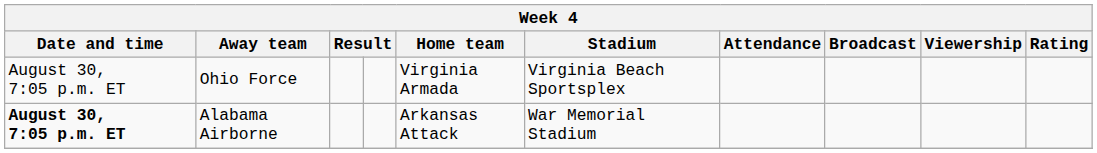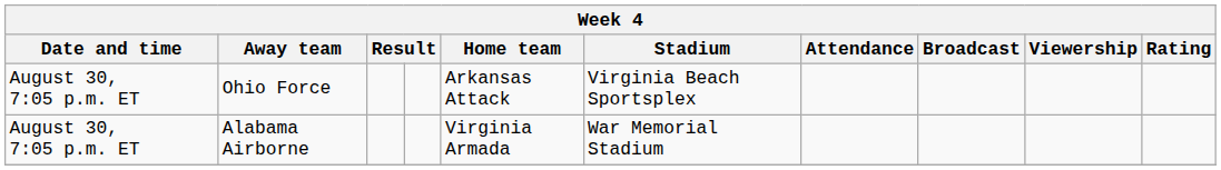Ohio Force | Home team: Virginia Armada -> Arkansas Attack
Alabama Airborne | Date and time: bold -> normal
Alabama Airborne | Home team: Arkansas Attack -> Virginia Armada
